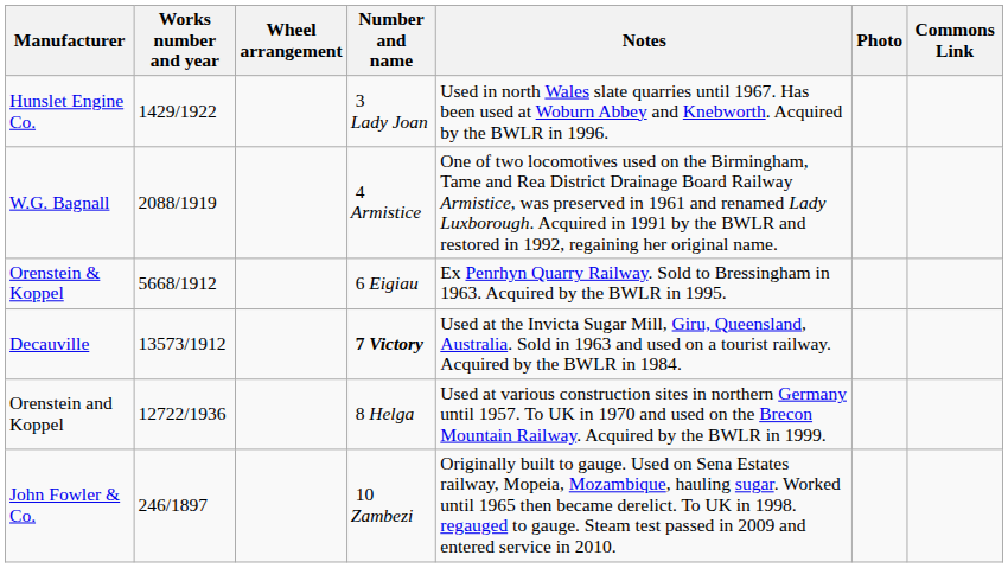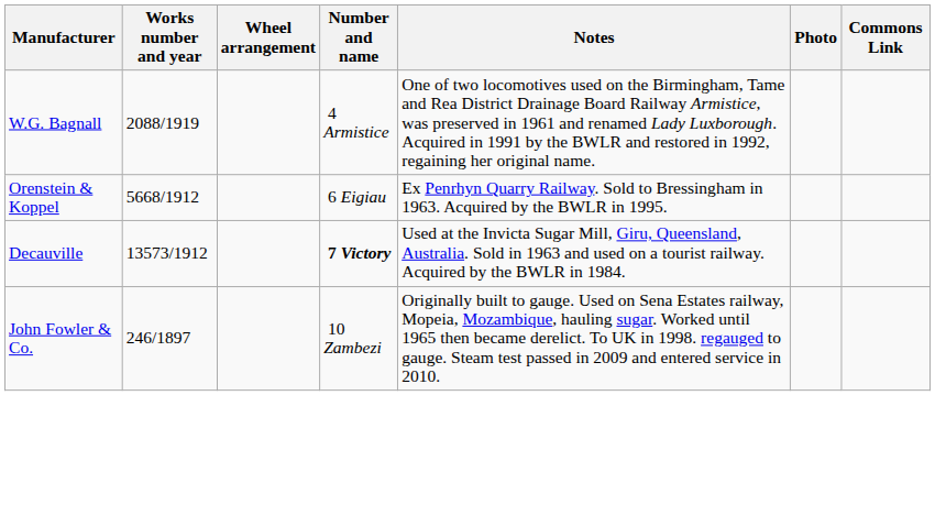- row: Hunslet Engine Co. | 1429/1922 | 3 Lady Joan | Used in north Wales slate quarries until 1967. Has been used at Woburn Abbey and Knebworth. Acquired by the BWLR in 1996.
- row: Orenstein and Koppel | 12722/1936 | 8 Helga | Used at various construction sites in northern Germany until 1957. To UK in 1970 and used on the Brecon Mountain Railway. Acquired by the BWLR in 1999.
